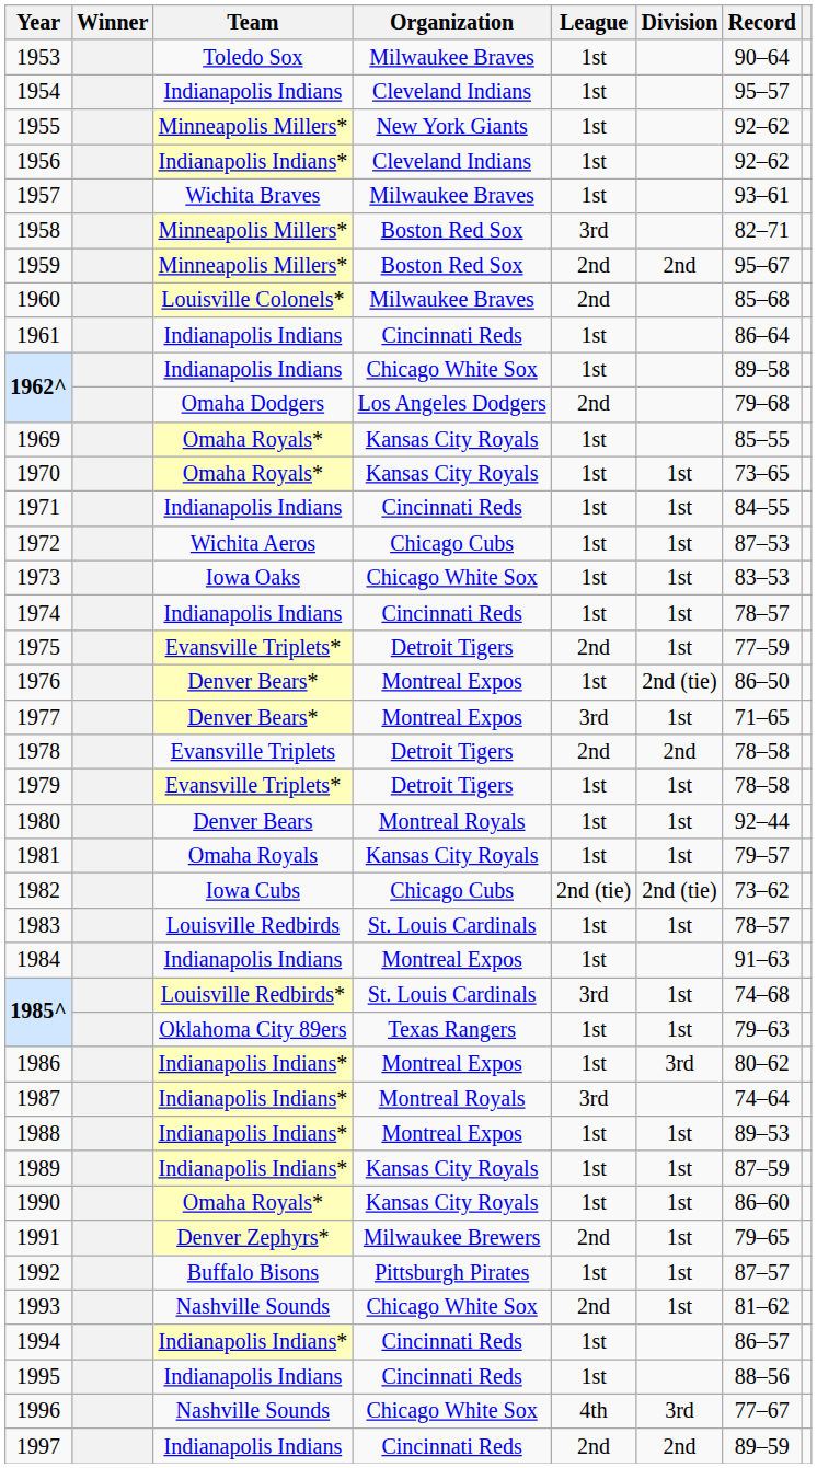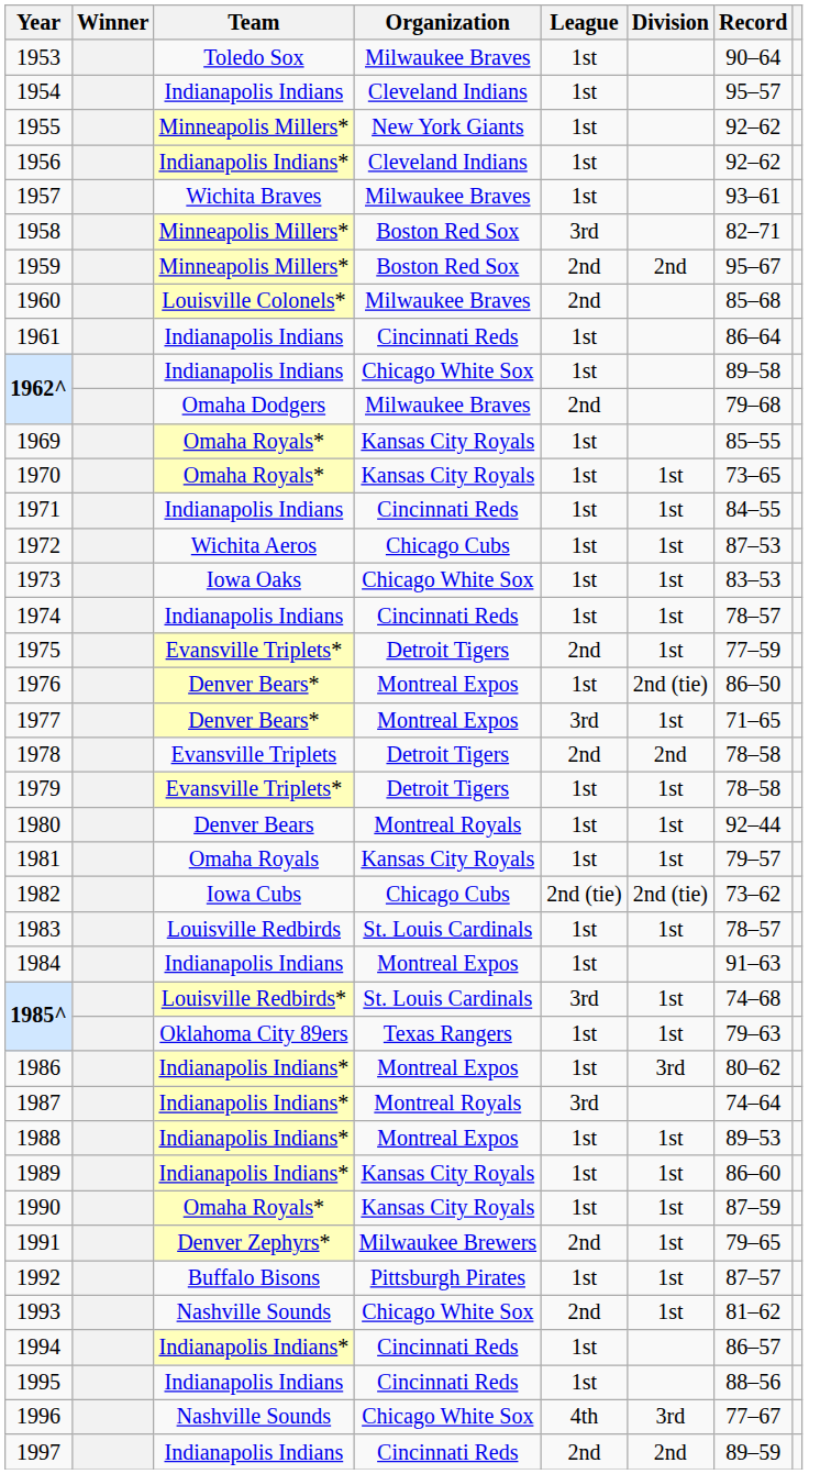1962^ / Omaha Dodgers | Organization: Los Angeles Dodgers -> Milwaukee Braves
1989 | Record: 87–59 -> 86–60
1990 | Record: 86–60 -> 87–59
